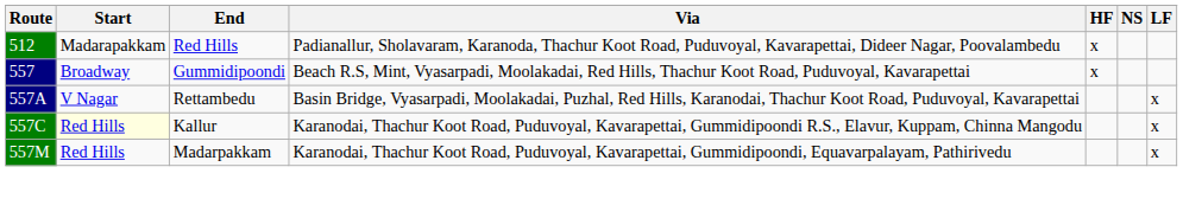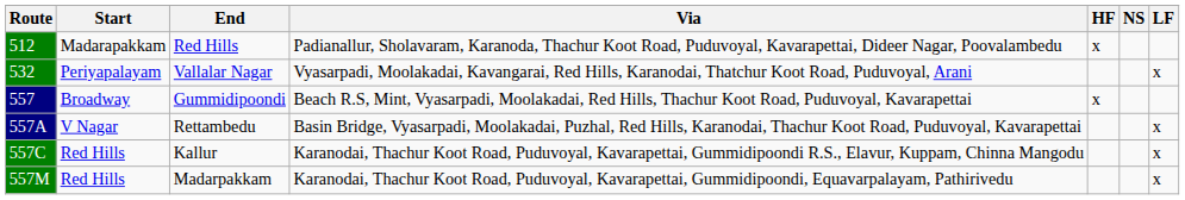+ row: 532 | Periyapalayam | Vallalar Nagar | Vyasarpadi, Moolakadai, Kavangarai, Red Hills, Karanodai, Thatchur Koot Road, Puduvoyal, Arani | x
Kallur | Start: lightyellow background -> no background
